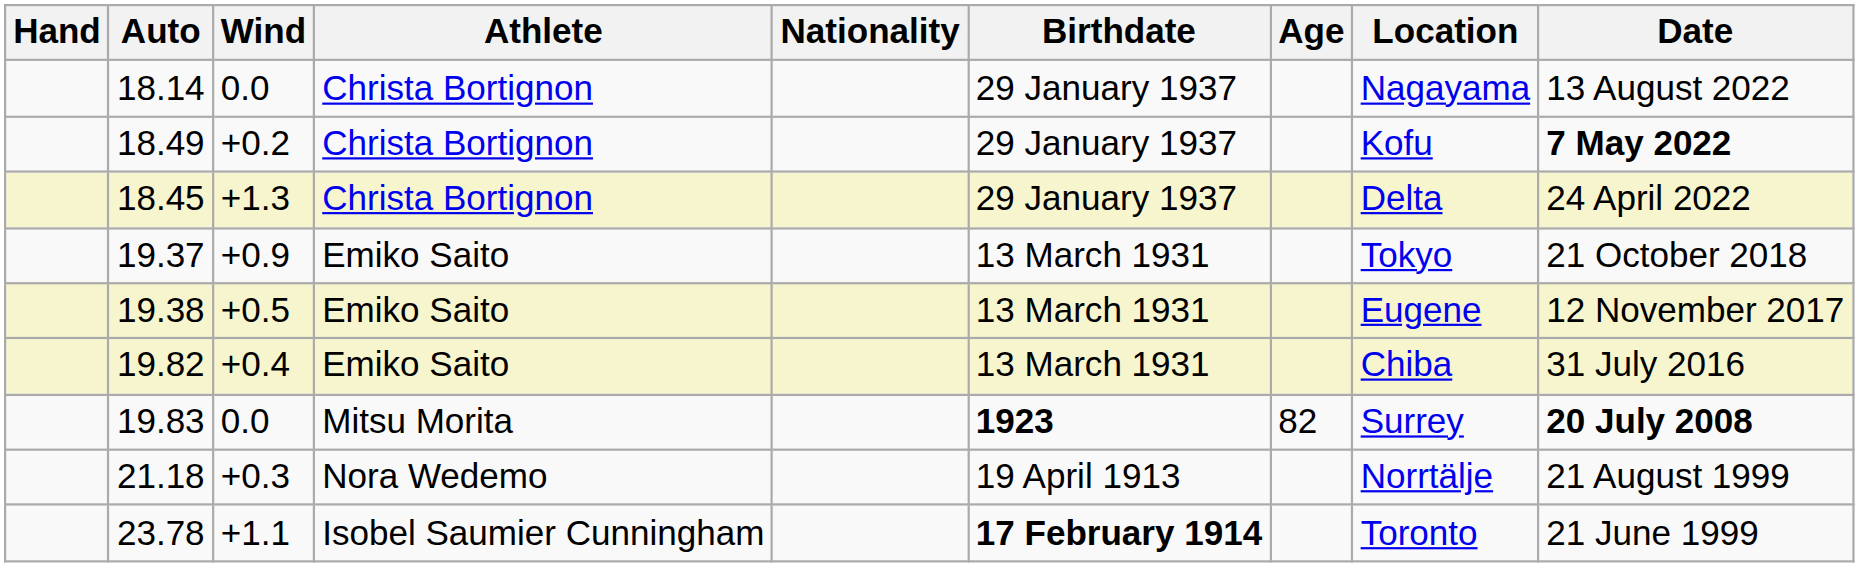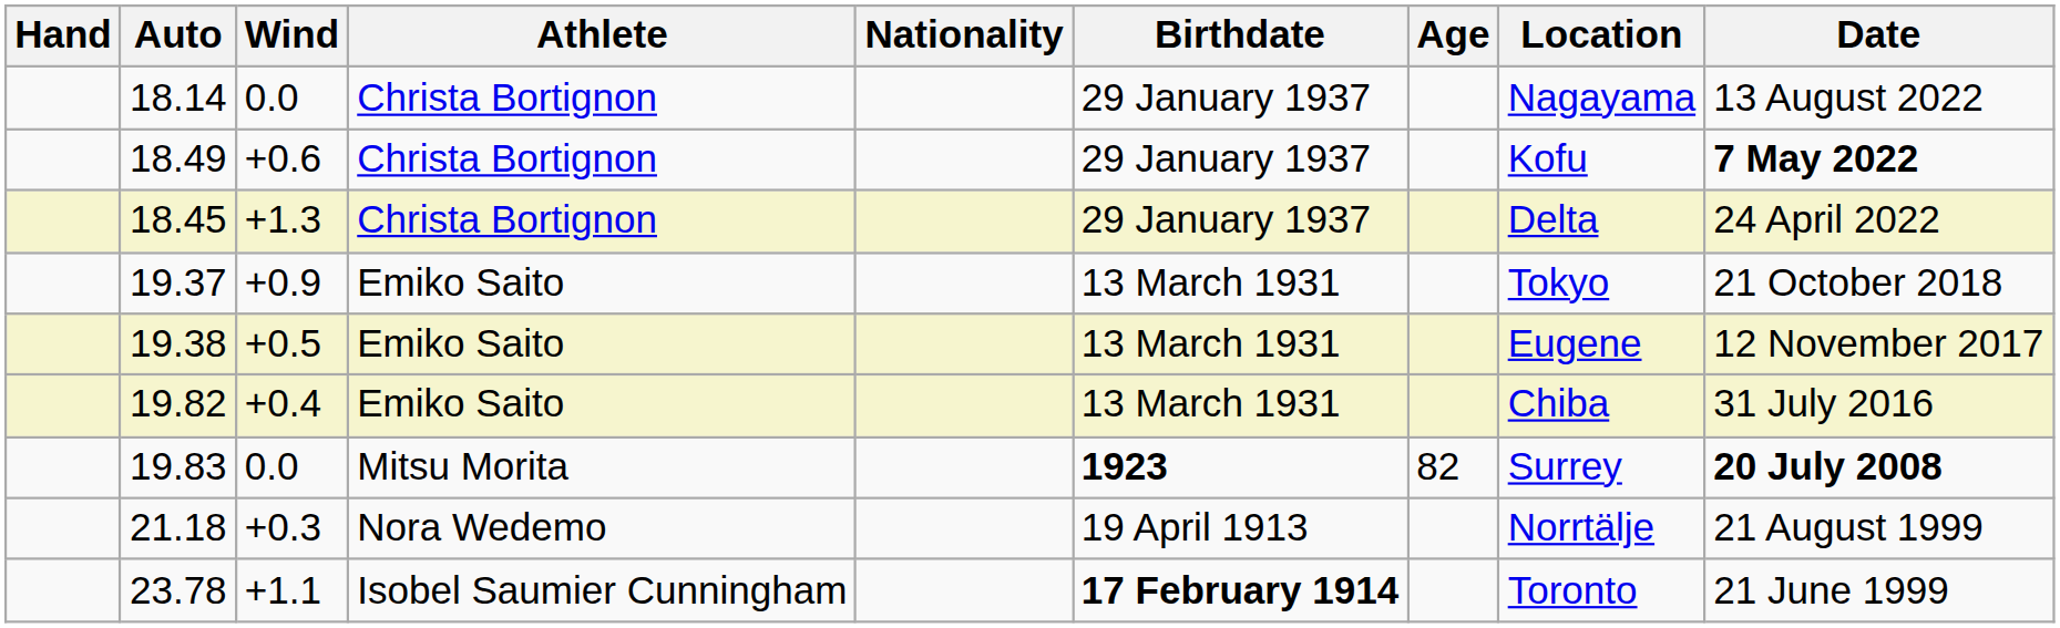18.49 | Wind: +0.2 -> +0.6
